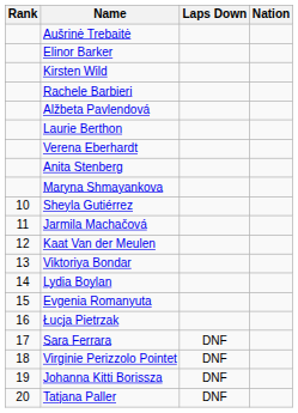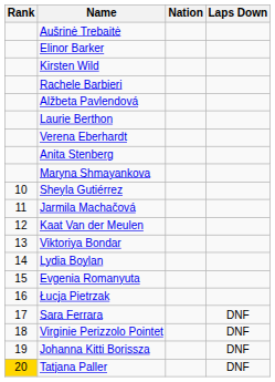columns swapped: Nation <-> Laps Down
Tatjana Paller | Rank: no background -> gold background
